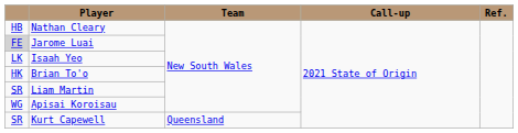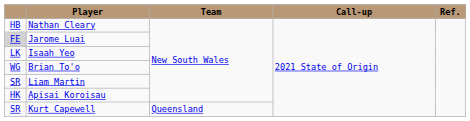Brian To'o | column 1: HK -> WG
Apisai Koroisau | column 1: WG -> HK
